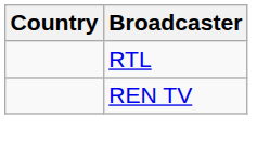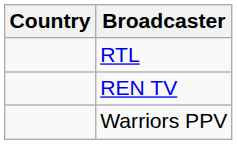+ row: Warriors PPV
